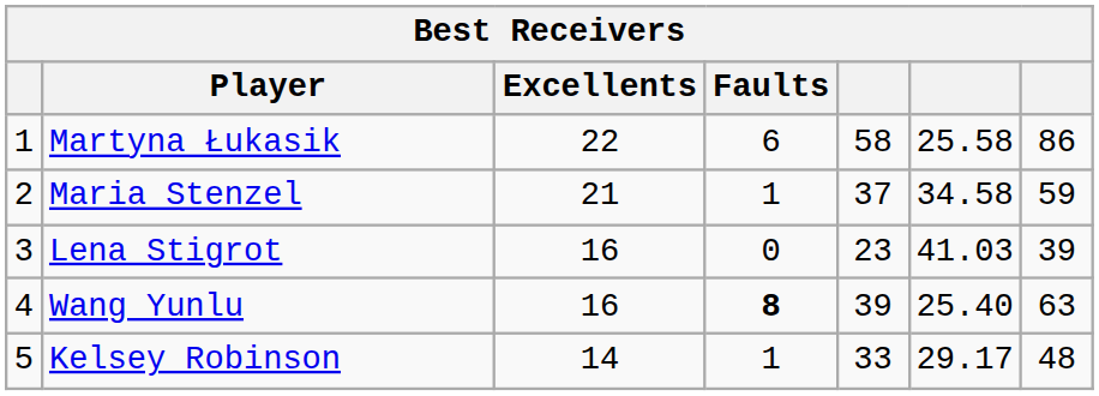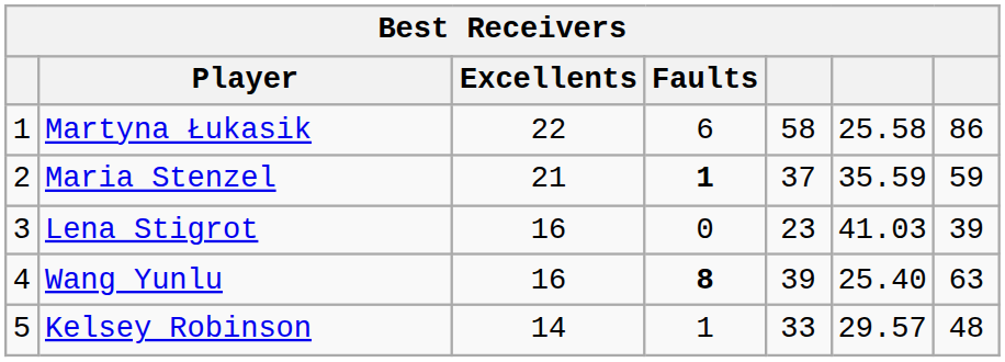Maria Stenzel | Faults: normal -> bold
Maria Stenzel | column 6: 34.58 -> 35.59
Kelsey Robinson | column 6: 29.17 -> 29.57
